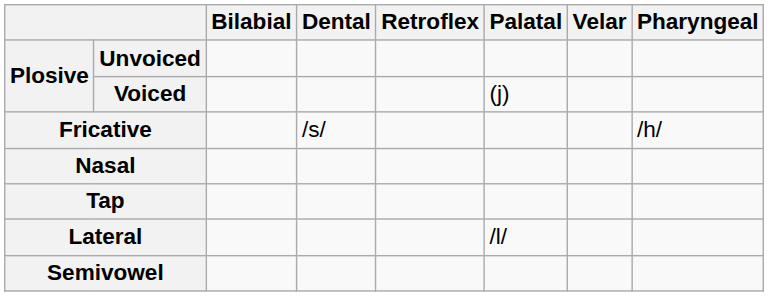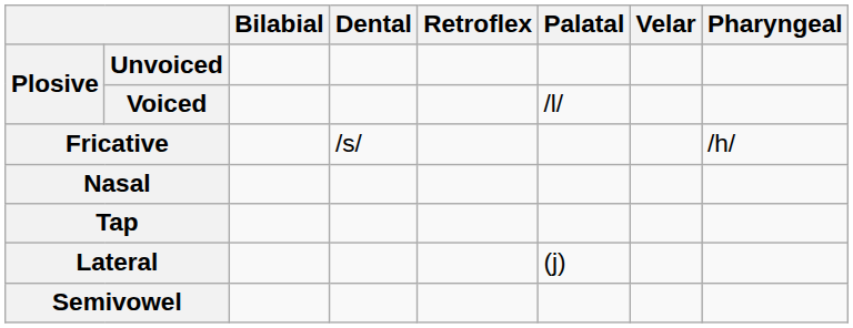Voiced | Palatal: (j) -> /l/
Lateral | Palatal: /l/ -> (j)
